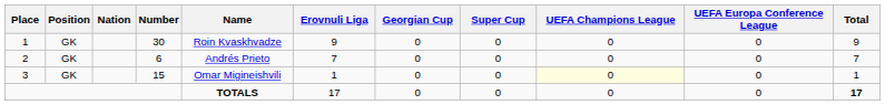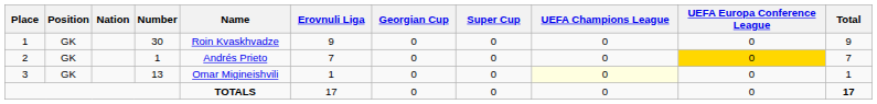2 | Number: 6 -> 1
2 | UEFA Europa Conference League: no background -> gold background
3 | Number: 15 -> 13
